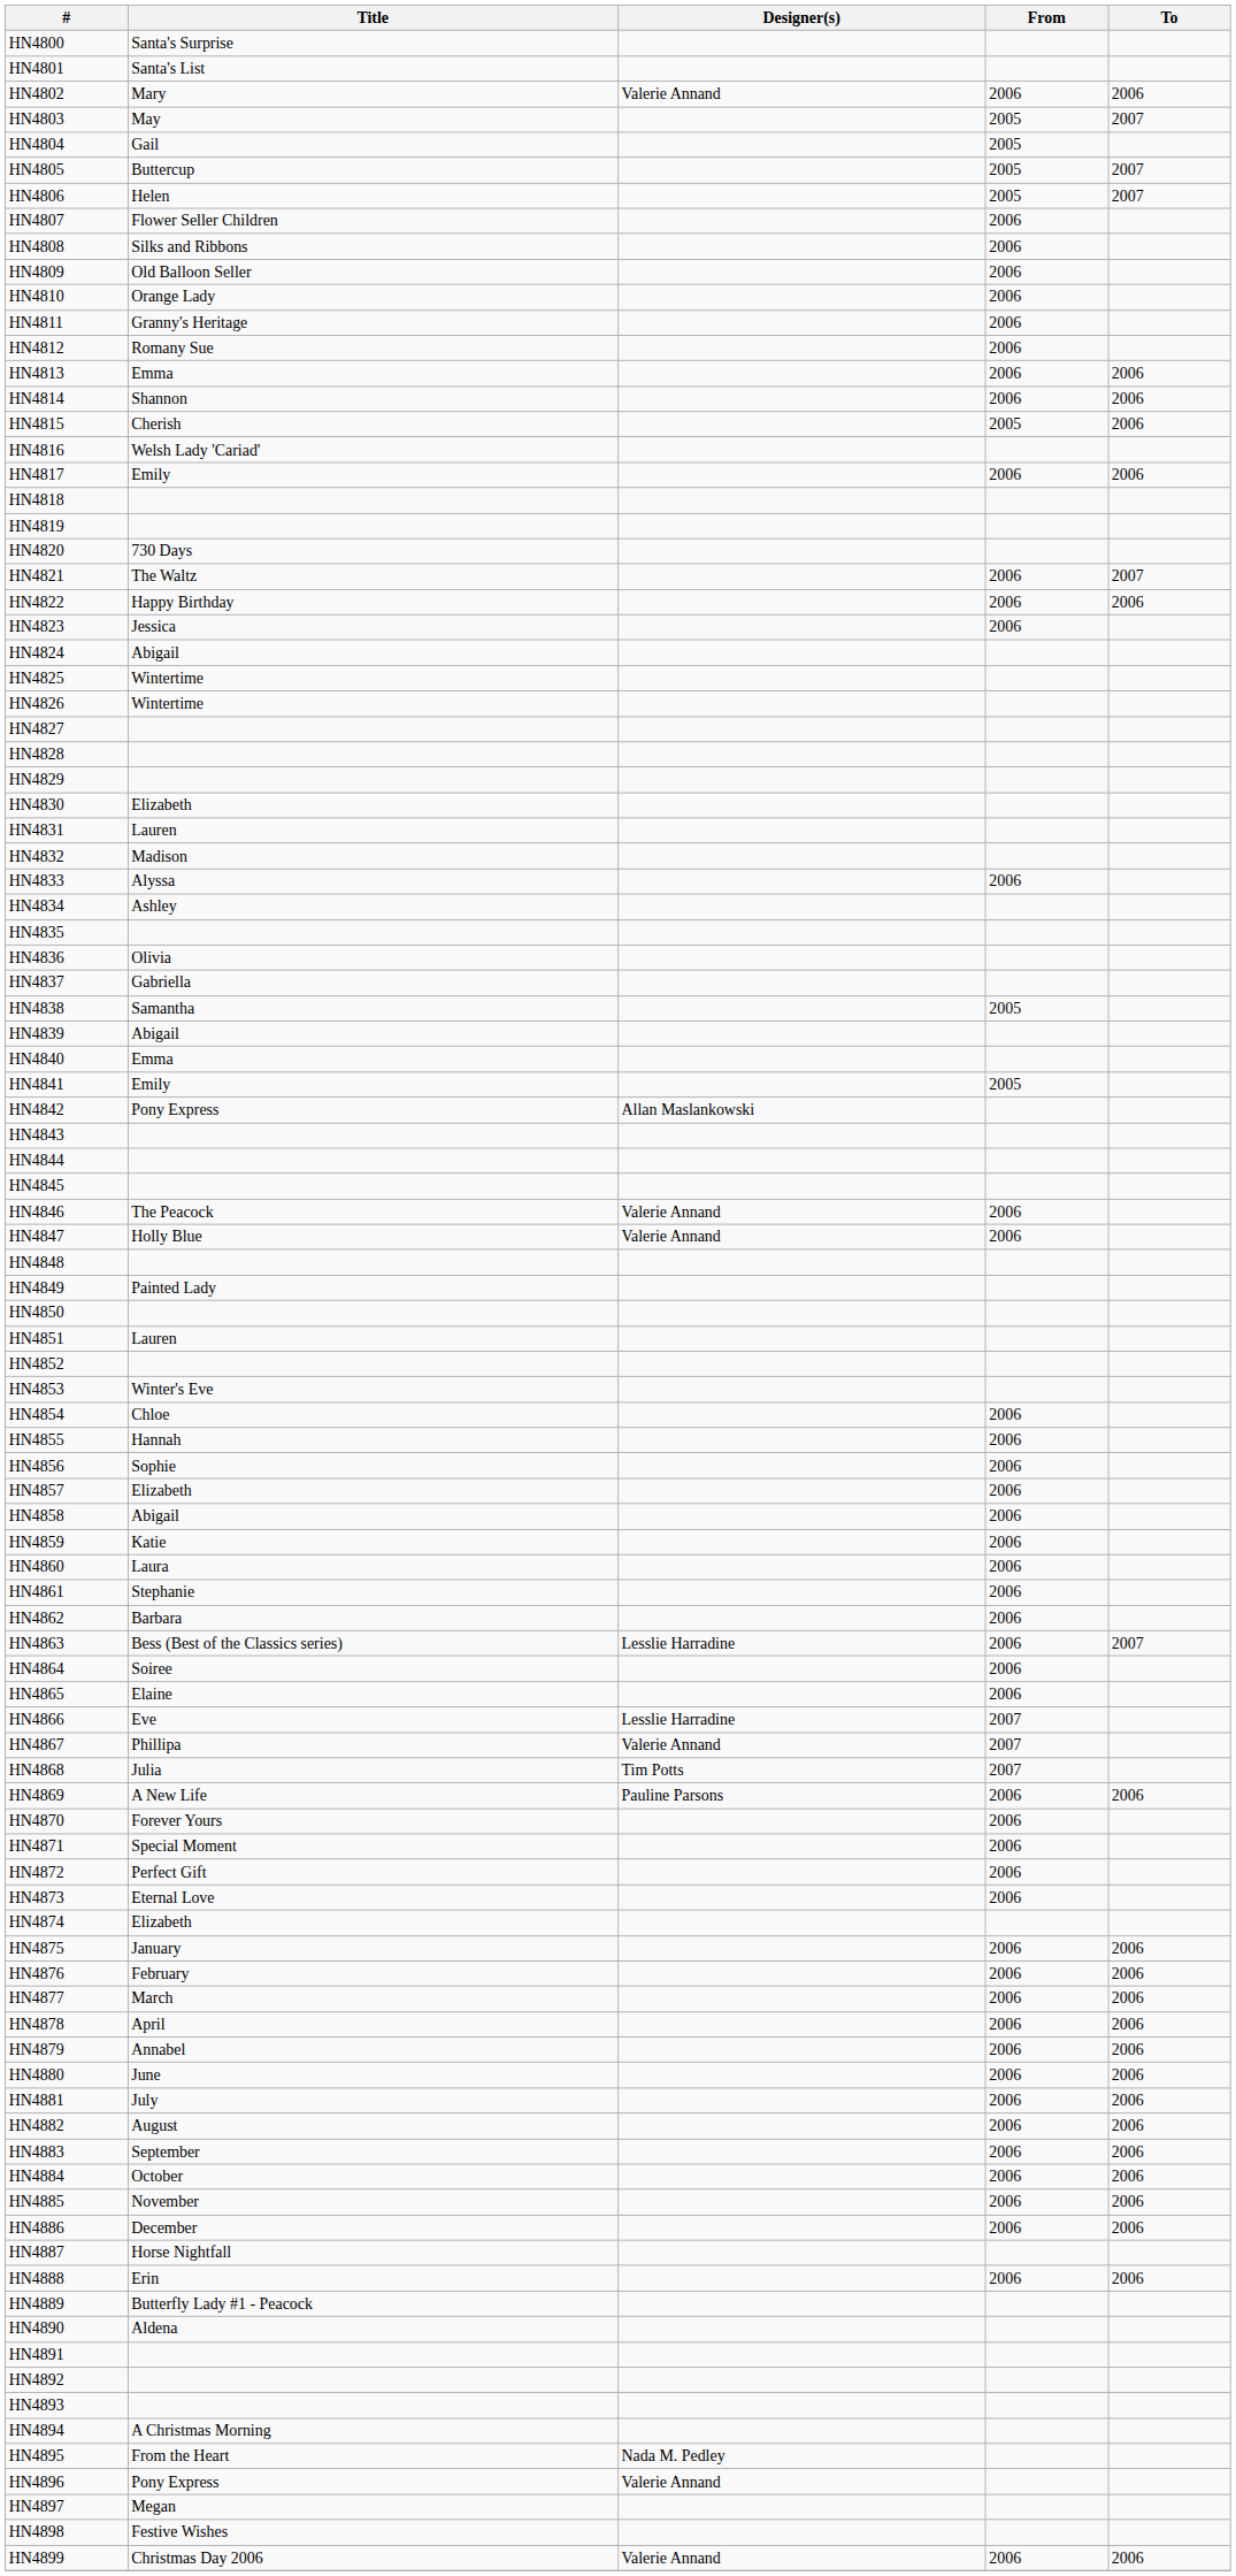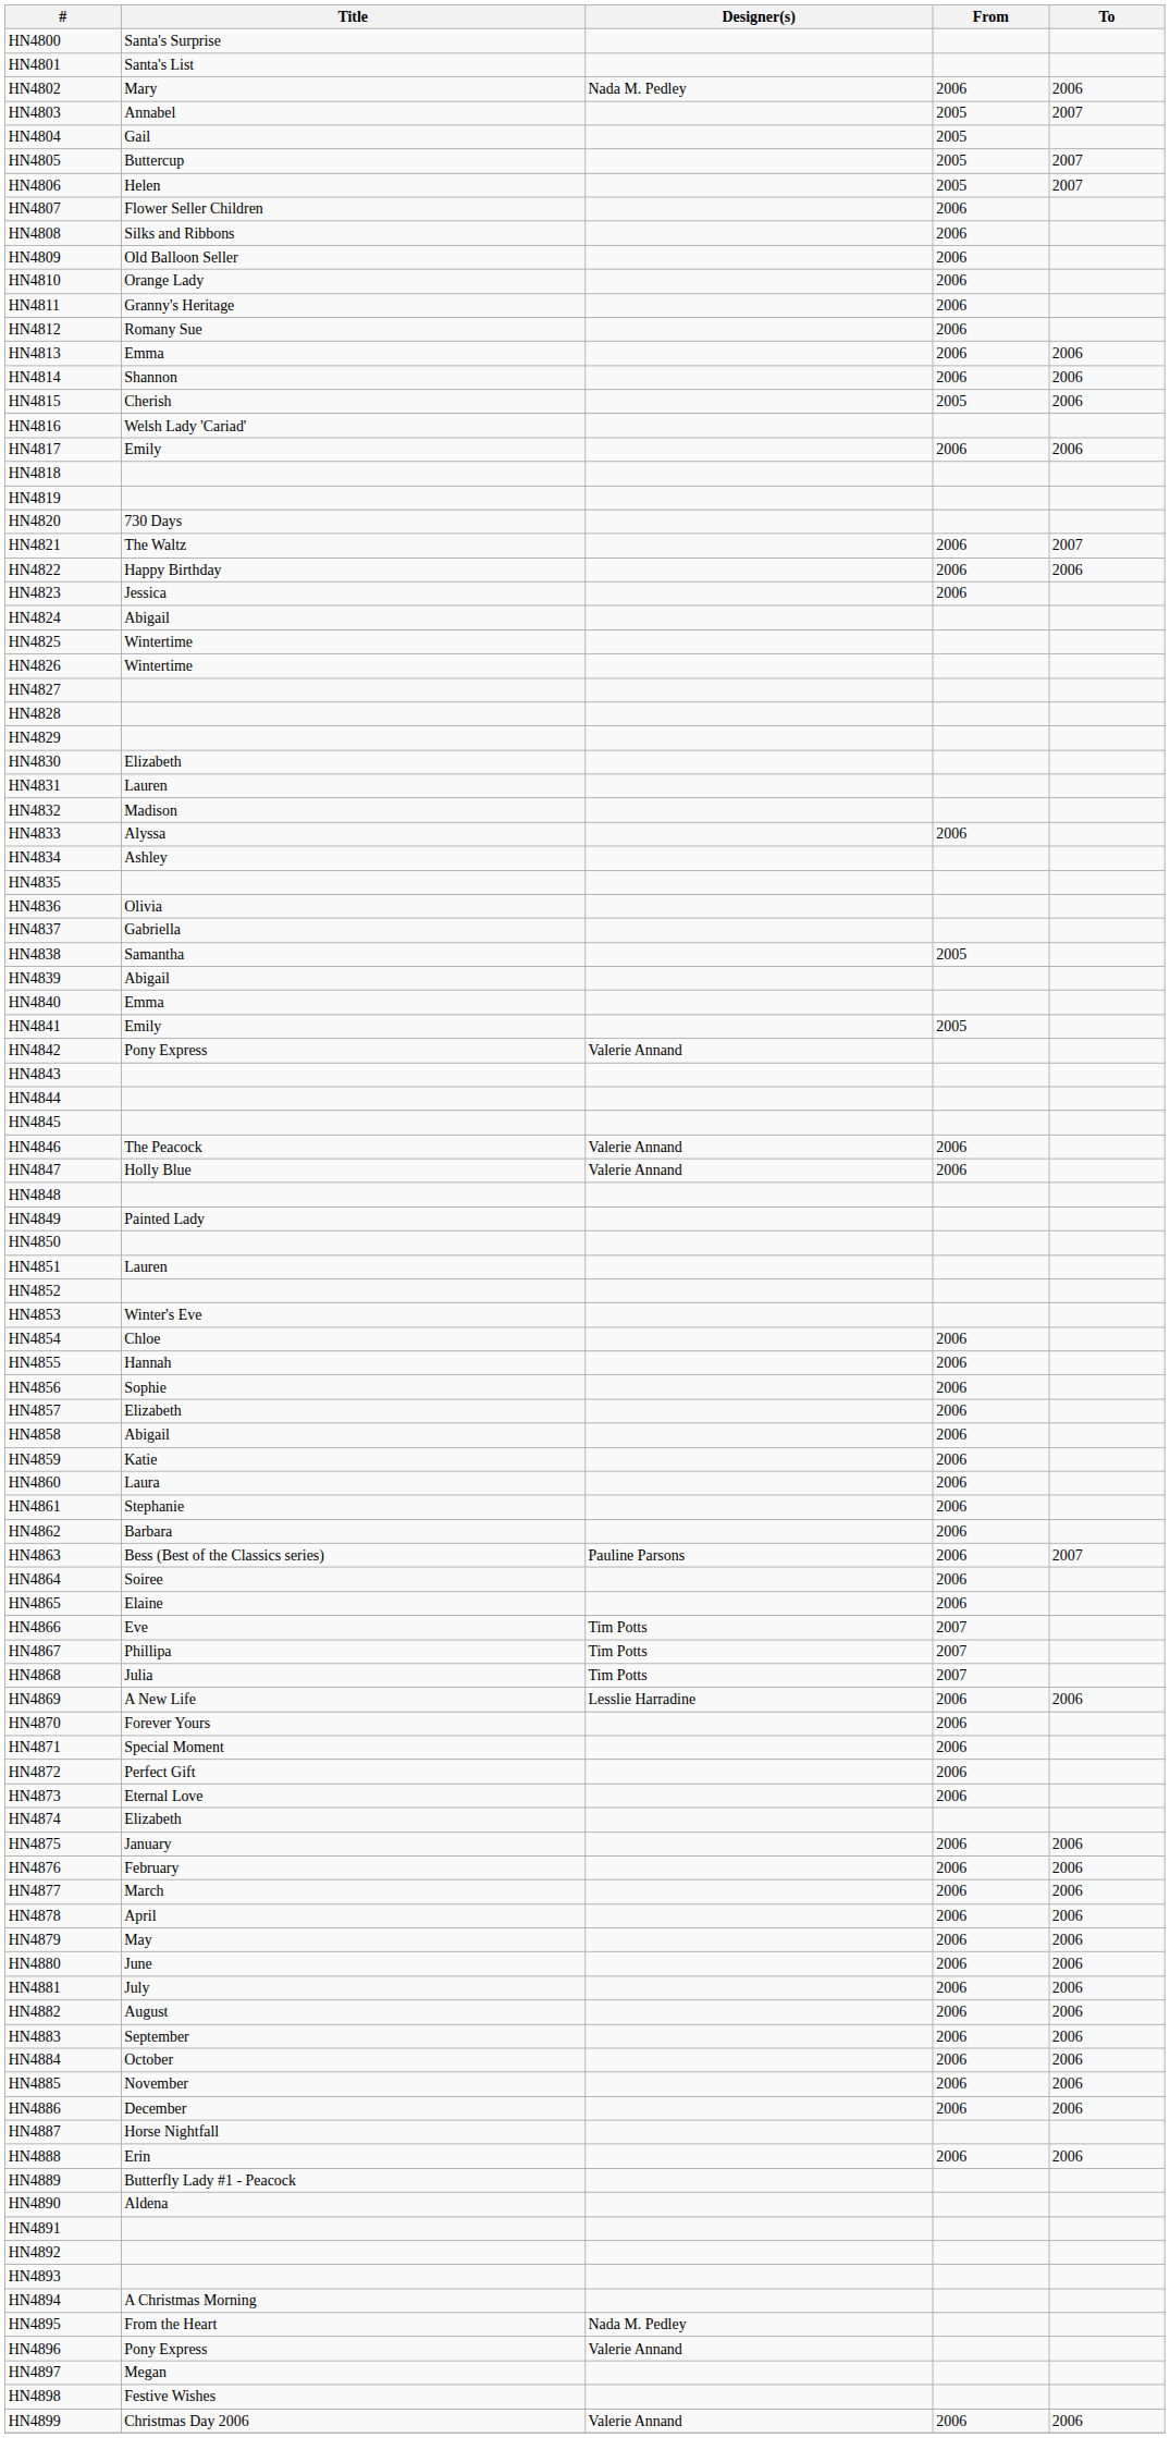HN4802 | Designer(s): Valerie Annand -> Nada M. Pedley
HN4803 | Title: May -> Annabel
HN4842 | Designer(s): Allan Maslankowski -> Valerie Annand
HN4863 | Designer(s): Lesslie Harradine -> Pauline Parsons
HN4866 | Designer(s): Lesslie Harradine -> Tim Potts
HN4867 | Designer(s): Valerie Annand -> Tim Potts
HN4869 | Designer(s): Pauline Parsons -> Lesslie Harradine
HN4879 | Title: Annabel -> May
